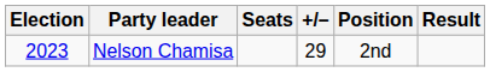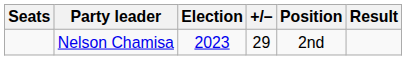columns swapped: Election <-> Seats
